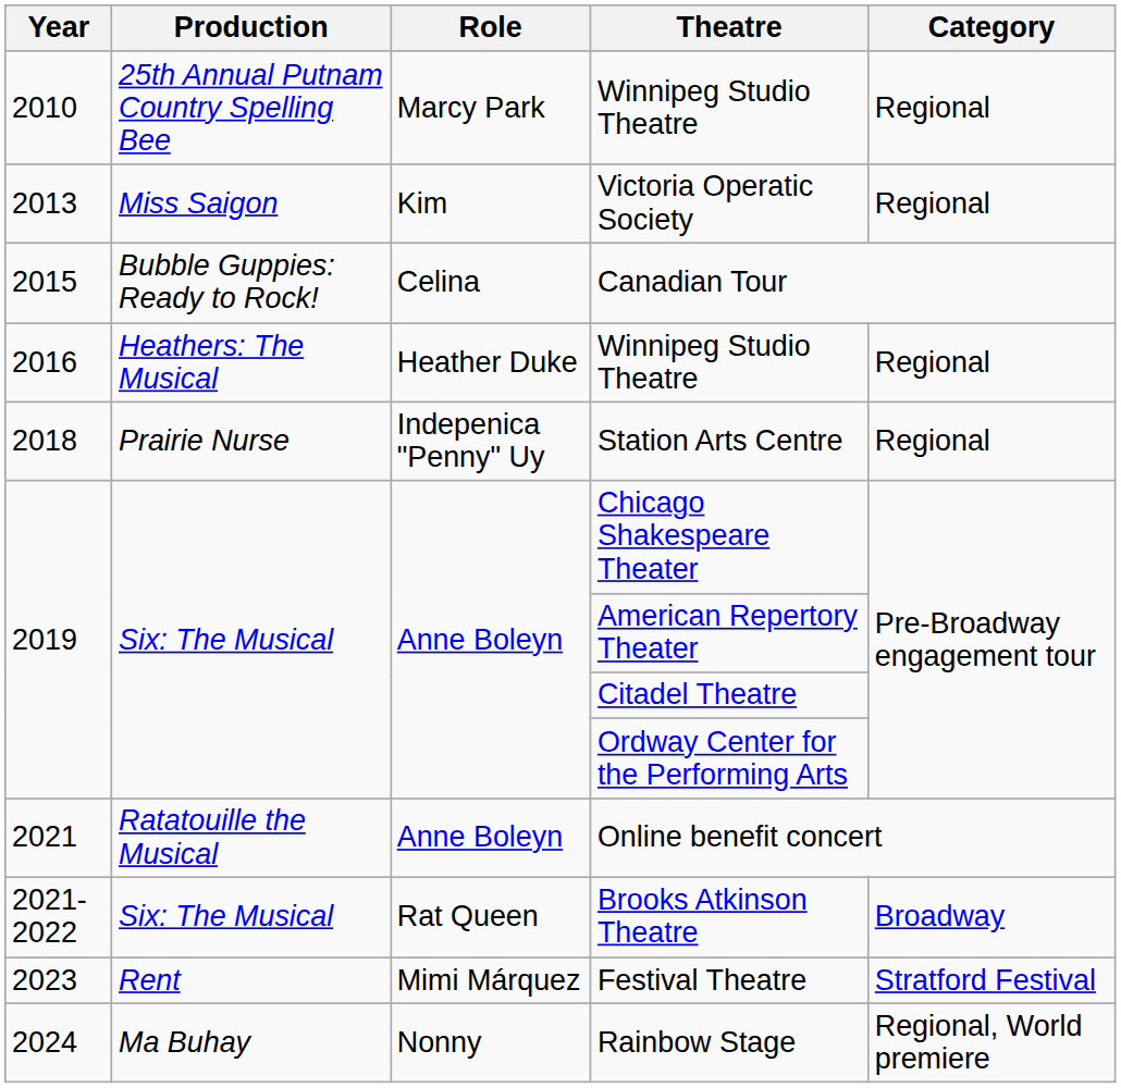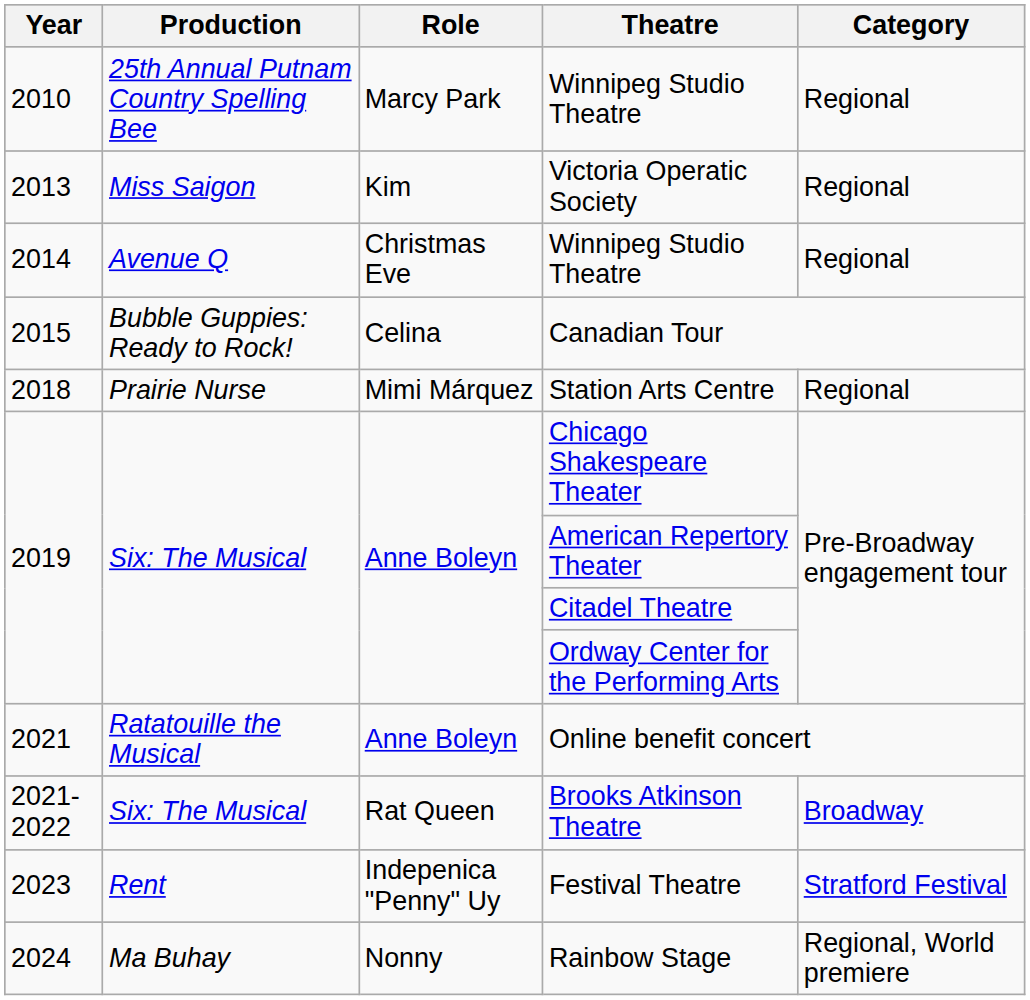+ row: 2014 | Avenue Q | Christmas Eve | Winnipeg Studio Theatre | Regional
- row: 2016 | Heathers: The Musical | Heather Duke | Winnipeg Studio Theatre | Regional
Station Arts Centre | Role: Indepenica "Penny" Uy -> Mimi Márquez
Festival Theatre | Role: Mimi Márquez -> Indepenica "Penny" Uy
